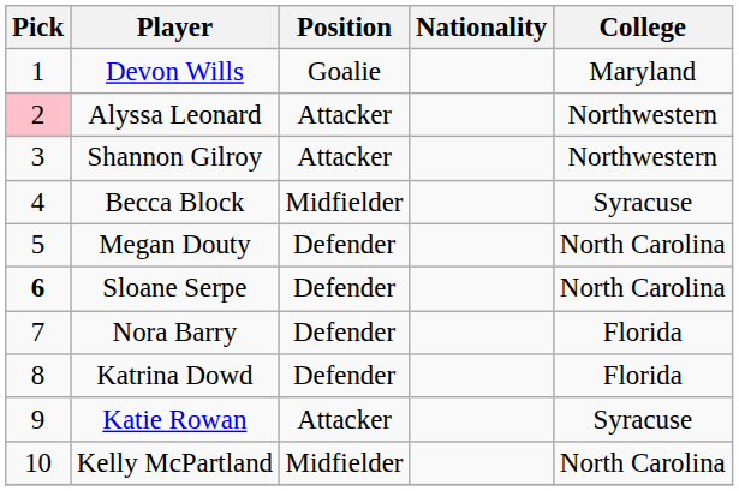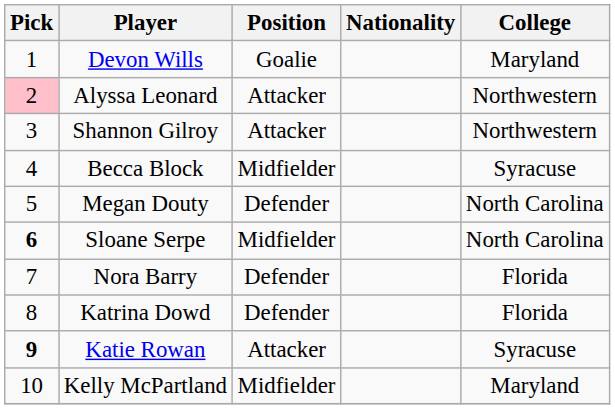Sloane Serpe | Position: Defender -> Midfielder
Katie Rowan | Pick: normal -> bold
Kelly McPartland | College: North Carolina -> Maryland
